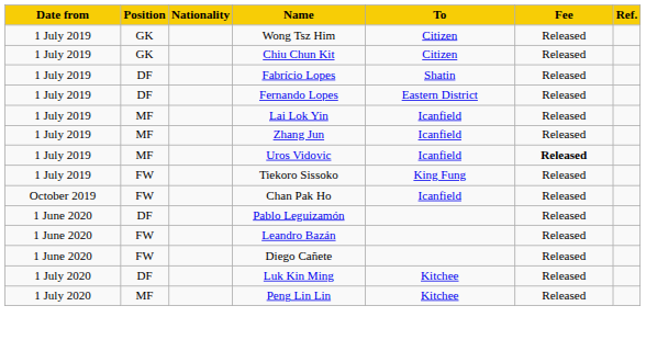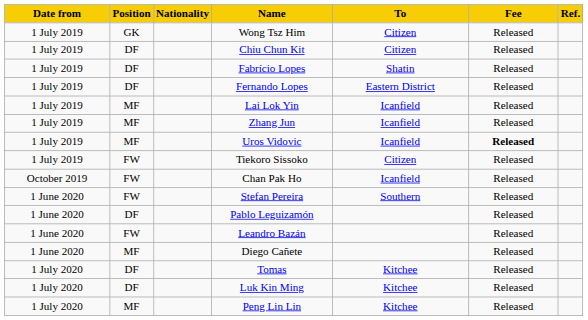Chiu Chun Kit | Position: GK -> DF
Tiekoro Sissoko | To: King Fung -> Citizen
+ row: 1 June 2020 | FW | Stefan Pereira | Southern | Released
Diego Cañete | Position: FW -> MF
+ row: 1 July 2020 | DF | Tomas | Kitchee | Released
